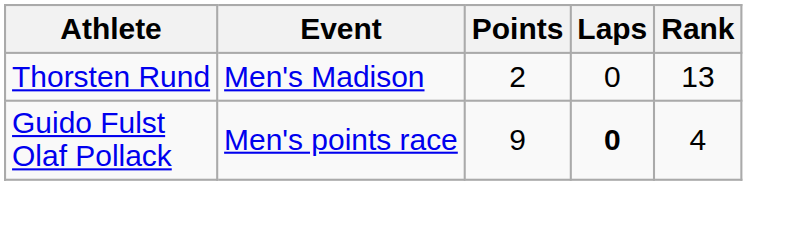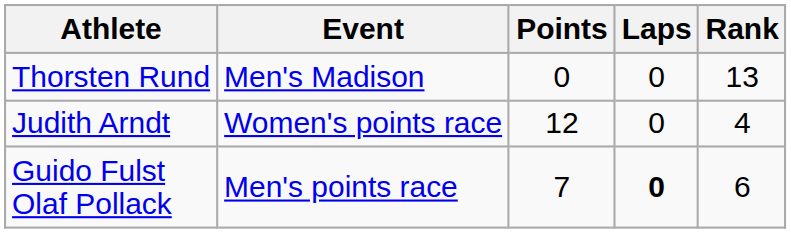Thorsten Rund | Points: 2 -> 0
+ row: Judith Arndt | Women's points race | 12 | 0 | 4
Guido Fulst Olaf Pollack | Points: 9 -> 7
Guido Fulst Olaf Pollack | Rank: 4 -> 6
